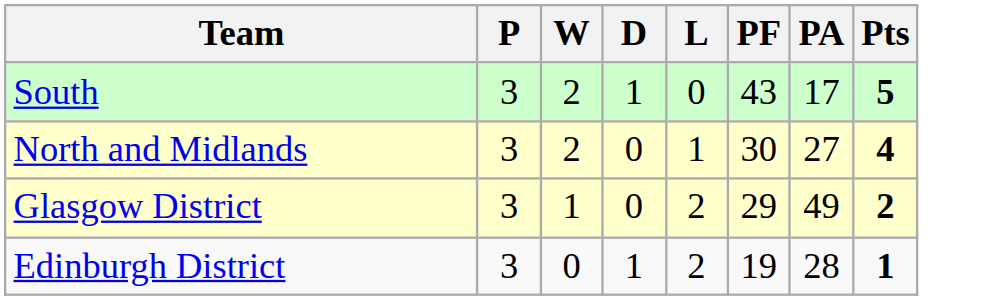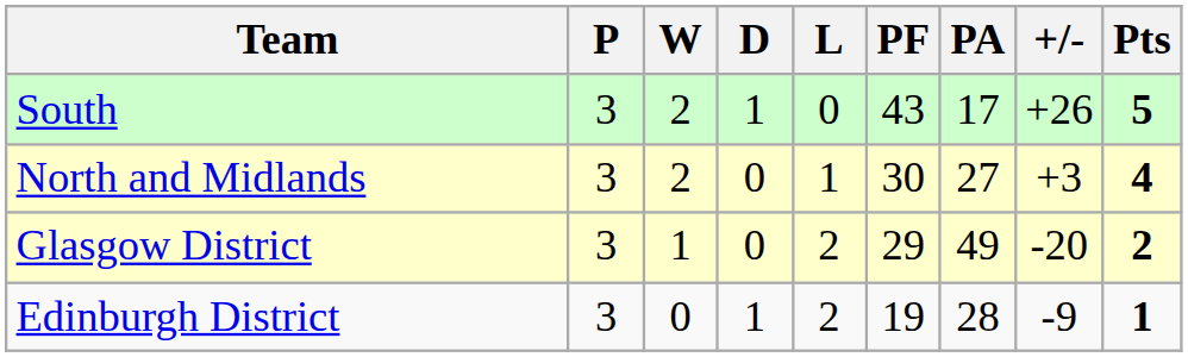+ column: +/- | +26 | +3 | -20 | -9
